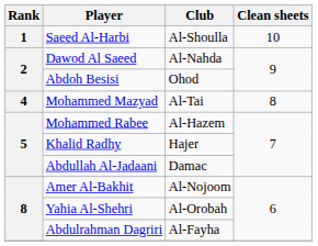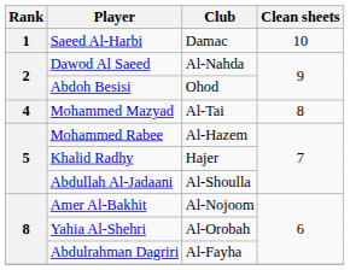Saeed Al-Harbi | Club: Al-Shoulla -> Damac
Abdullah Al-Jadaani | Club: Damac -> Al-Shoulla
